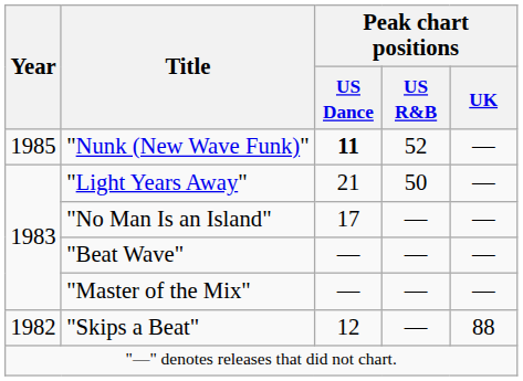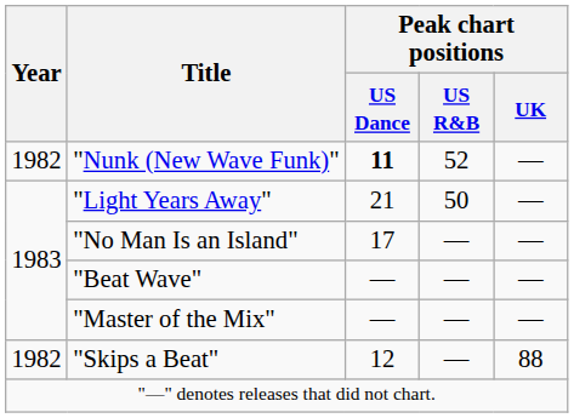"Nunk (New Wave Funk)" | Year: 1985 -> 1982
